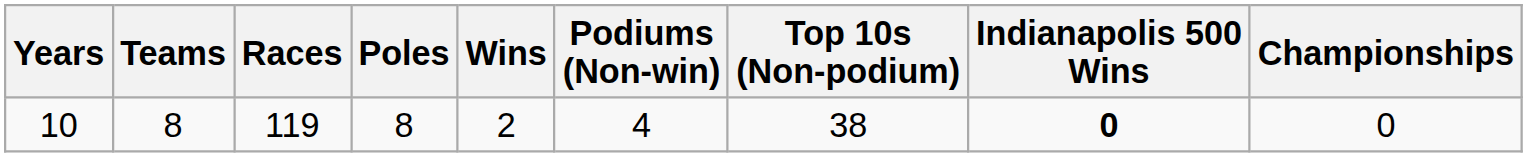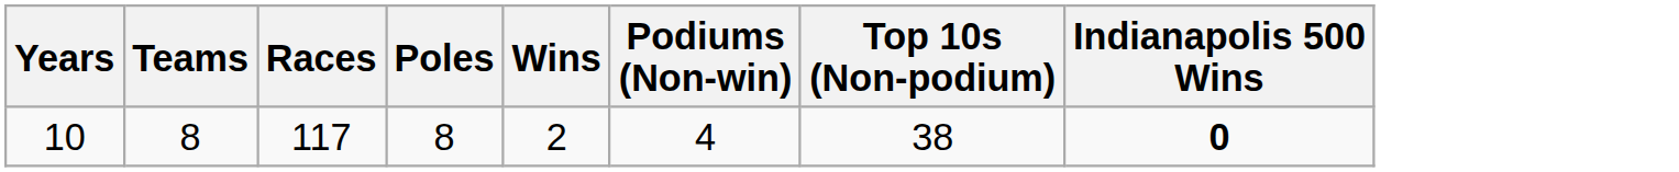- column: Championships | 0
10 | Races: 119 -> 117
